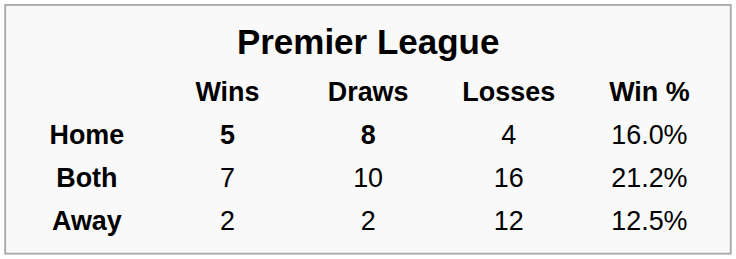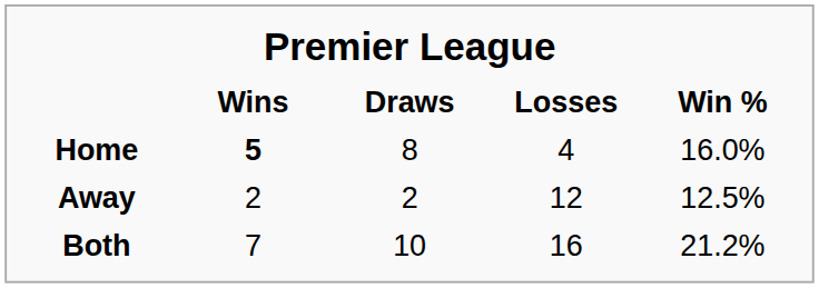Home | Draws: bold -> normal
rows swapped: Away <-> Both
